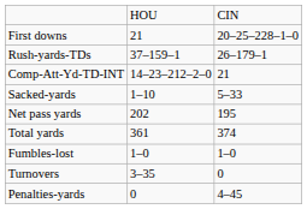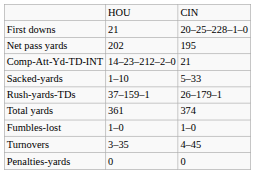rows swapped: Rush-yards-TDs <-> Net pass yards
Turnovers | column 3: 0 -> 4–45
Penalties-yards | column 3: 4–45 -> 0
